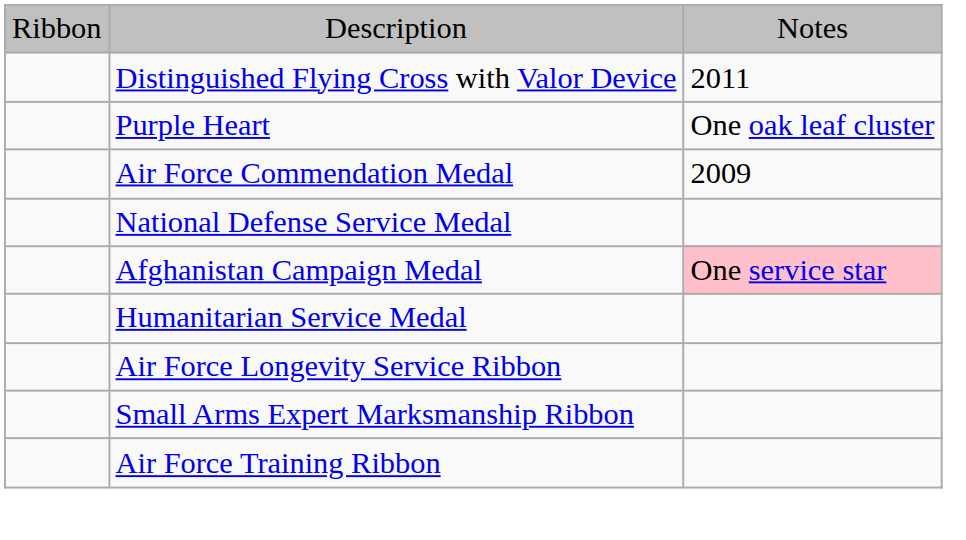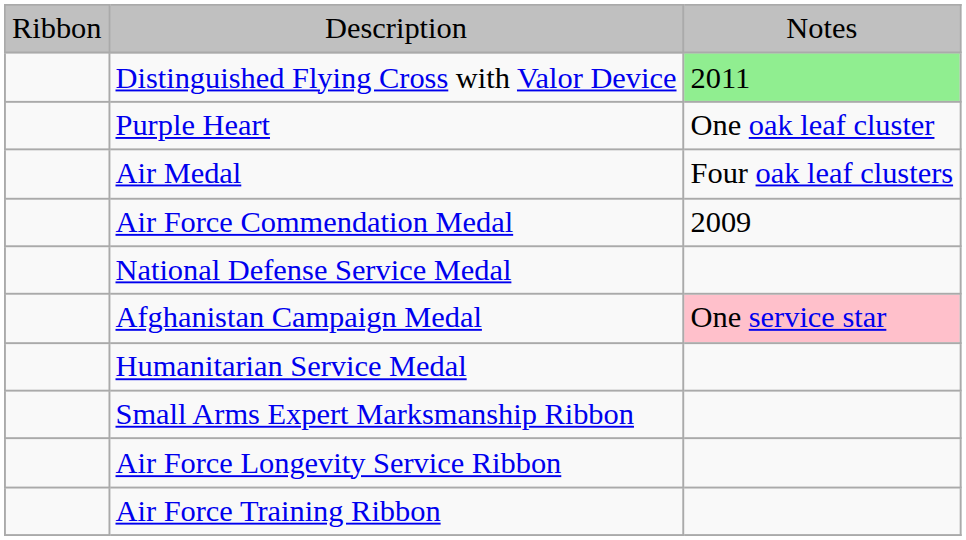Distinguished Flying Cross with Valor Device | column 3: no background -> lightgreen background
+ row: Air Medal | Four oak leaf clusters
rows swapped: Air Force Longevity Service Ribbon <-> Small Arms Expert Marksmanship Ribbon
